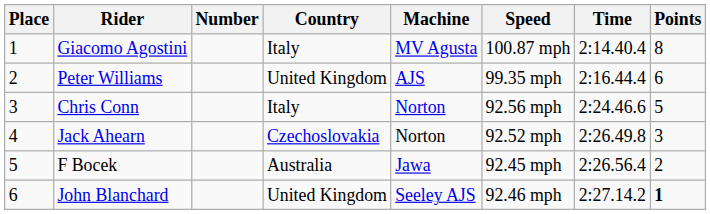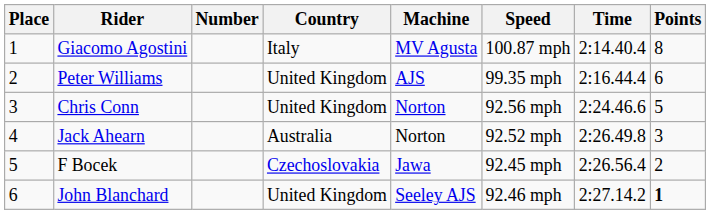Chris Conn | Country: Italy -> United Kingdom
Jack Ahearn | Country: Czechoslovakia -> Australia
F Bocek | Country: Australia -> Czechoslovakia
